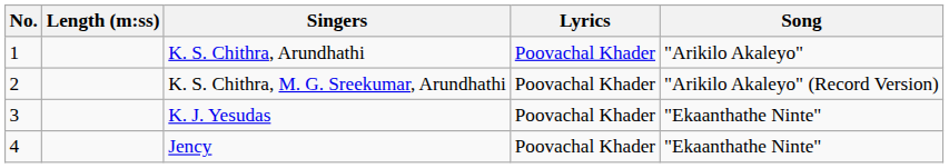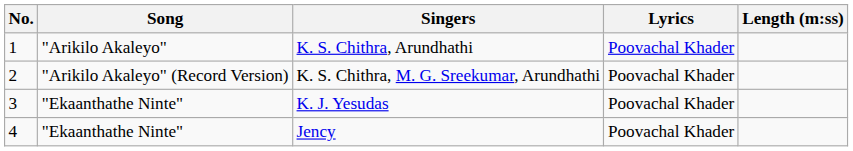columns swapped: Song <-> Length (m:ss)
